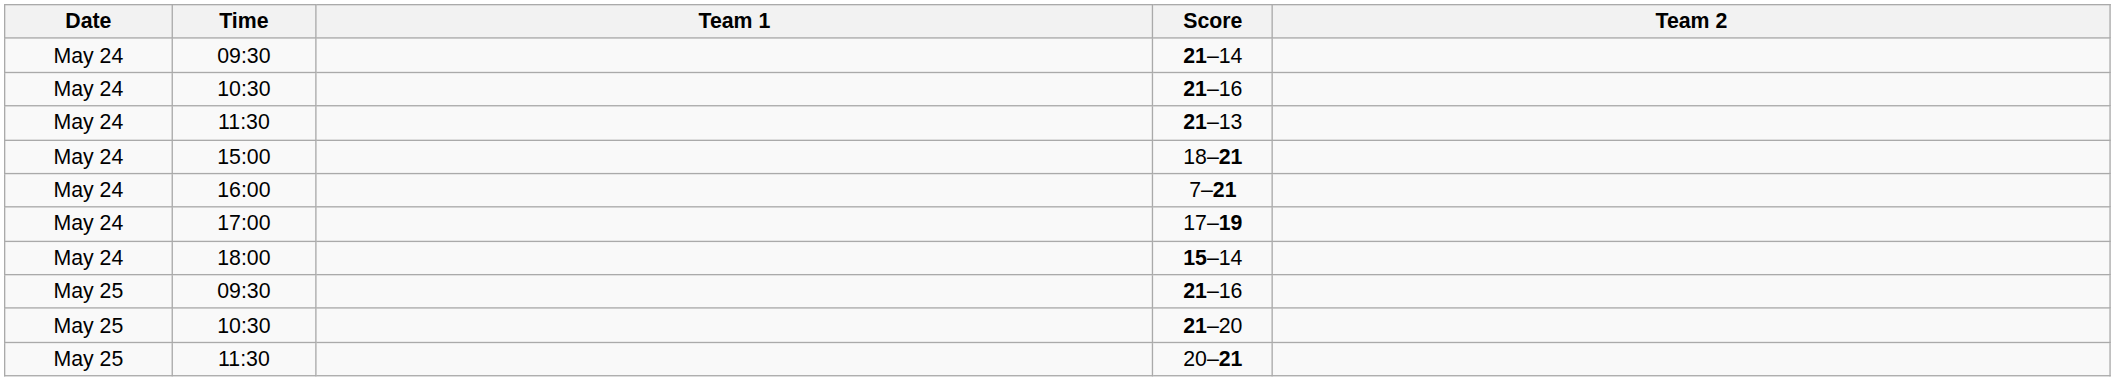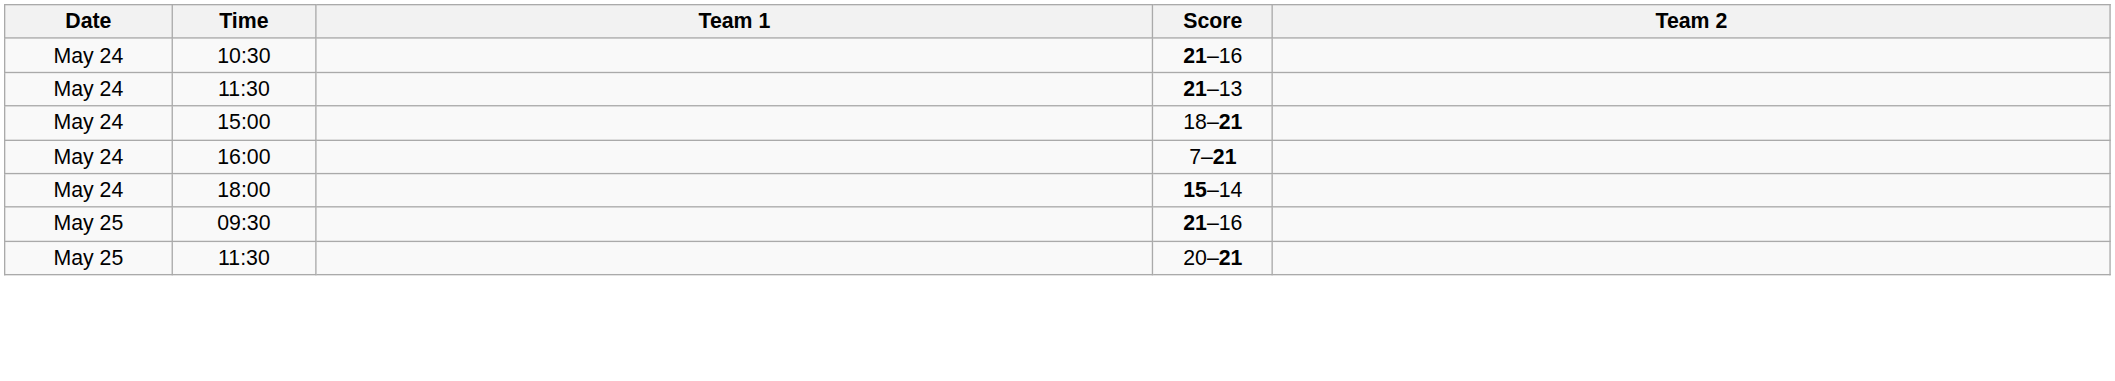- row: May 24 | 09:30 | 21–14
- row: May 24 | 17:00 | 17–19
- row: May 25 | 10:30 | 21–20
